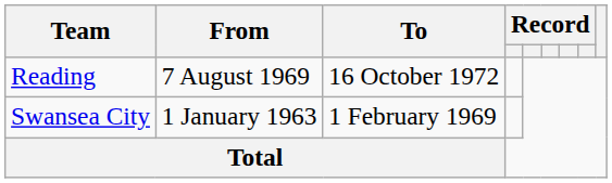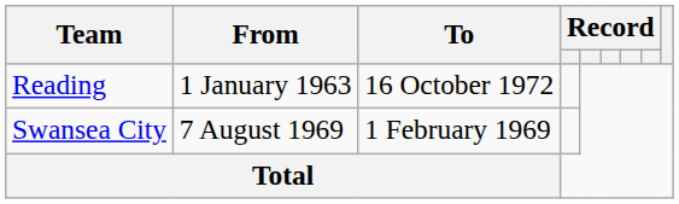Reading | From: 7 August 1969 -> 1 January 1963
Swansea City | From: 1 January 1963 -> 7 August 1969
